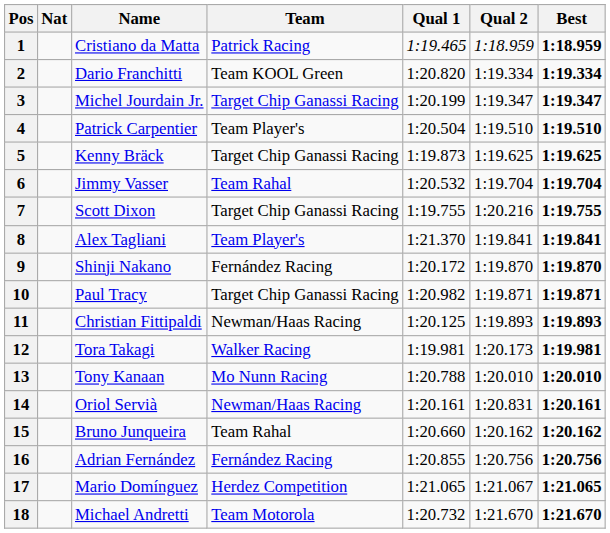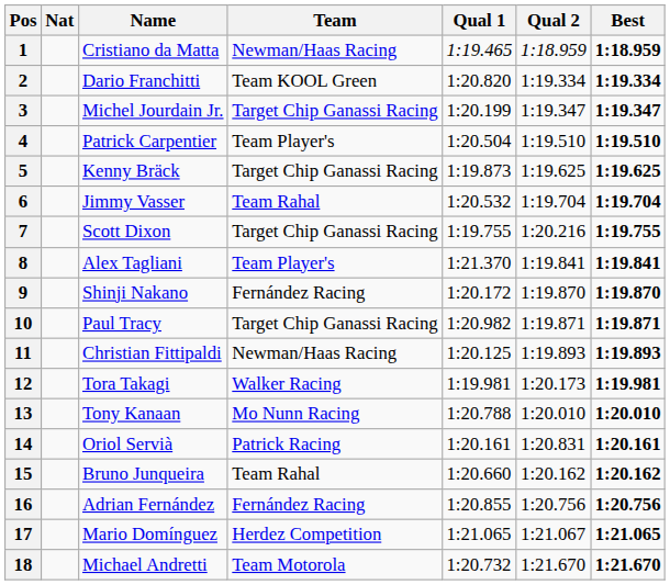1 | Team: Patrick Racing -> Newman/Haas Racing
14 | Team: Newman/Haas Racing -> Patrick Racing
